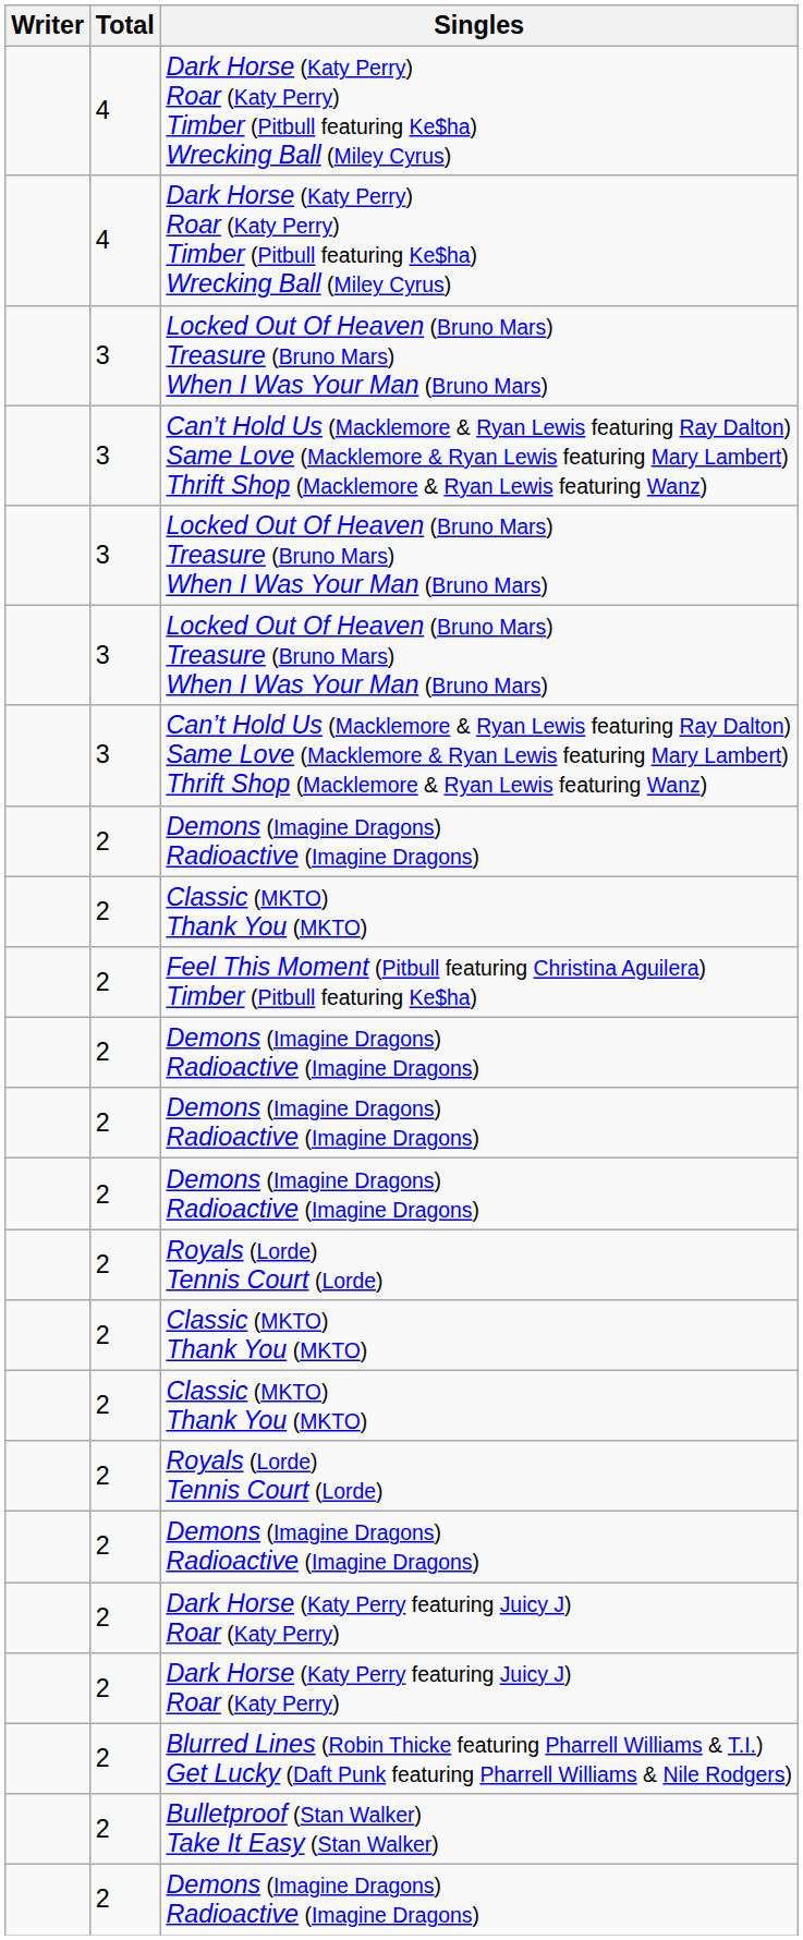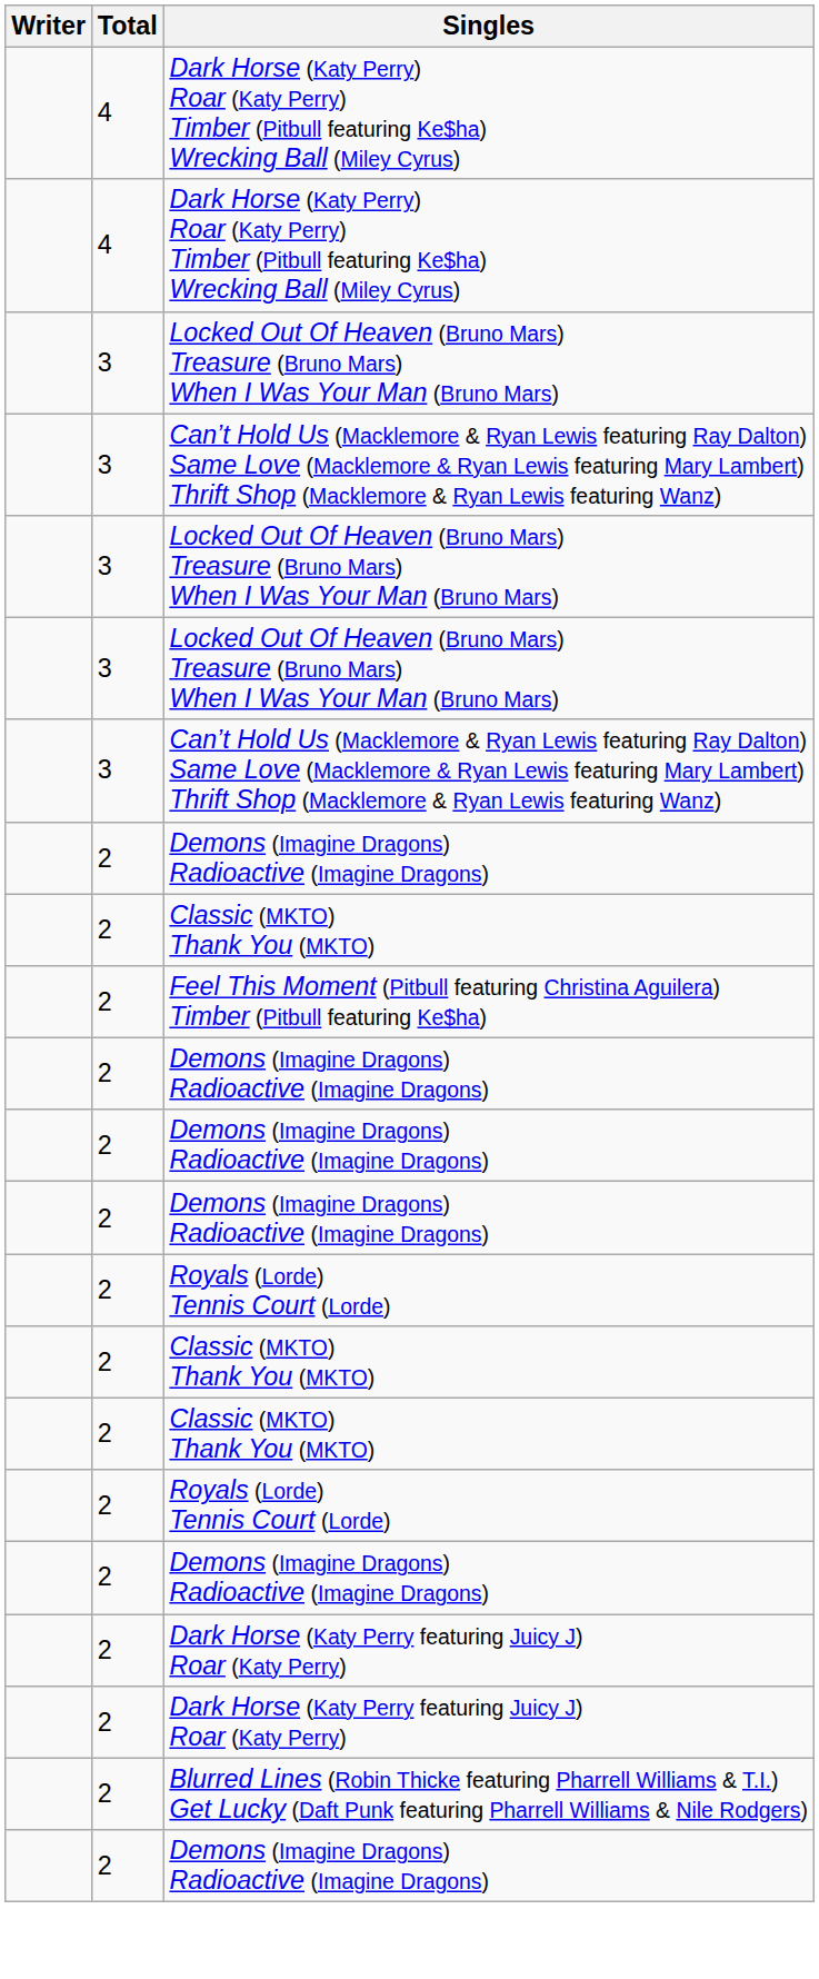- row: 2 | Bulletproof (Stan Walker) Take It Easy (Stan Walker)
